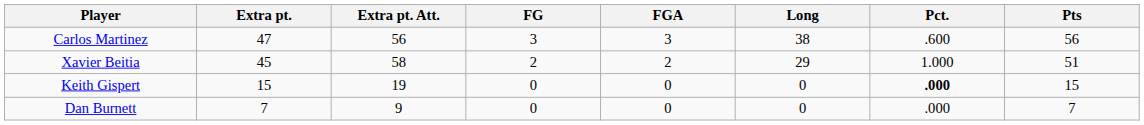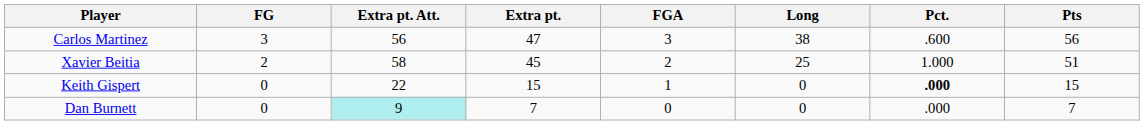columns swapped: Extra pt. <-> FG
Xavier Beitia | Long: 29 -> 25
Keith Gispert | Extra pt. Att.: 19 -> 22
Keith Gispert | FGA: 0 -> 1
Dan Burnett | Extra pt. Att.: no background -> paleturquoise background
